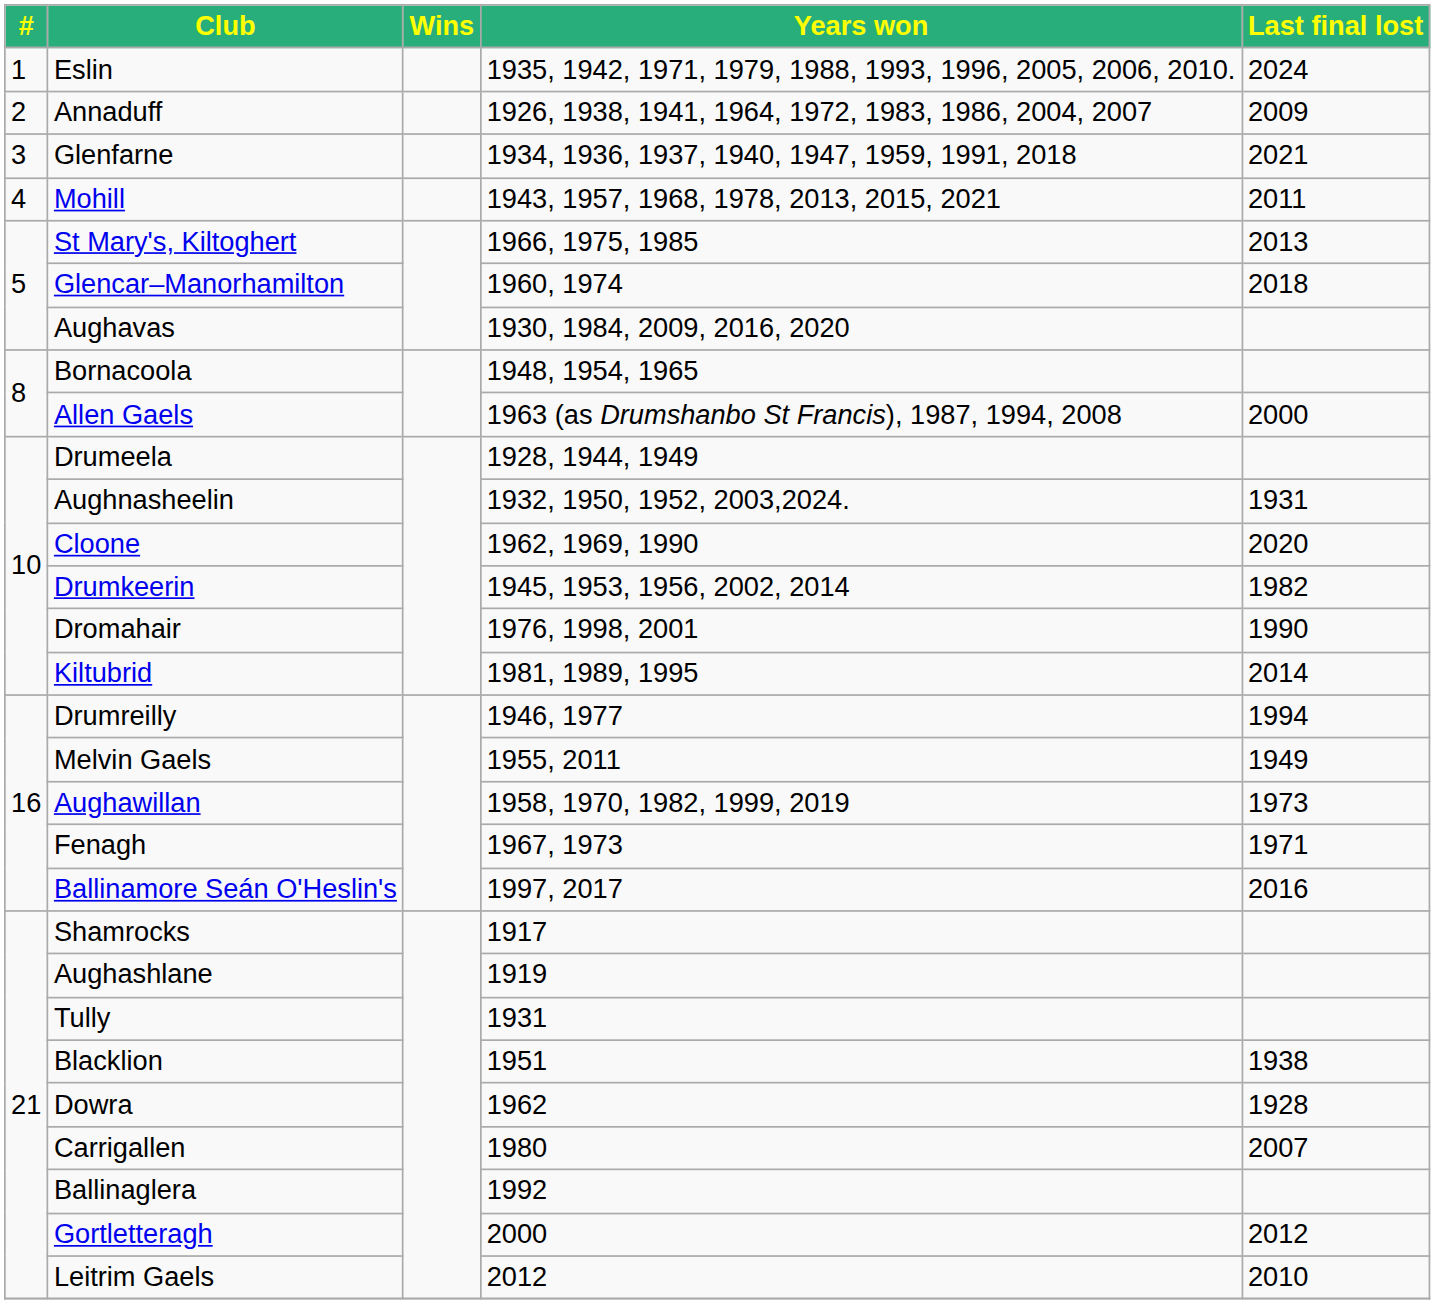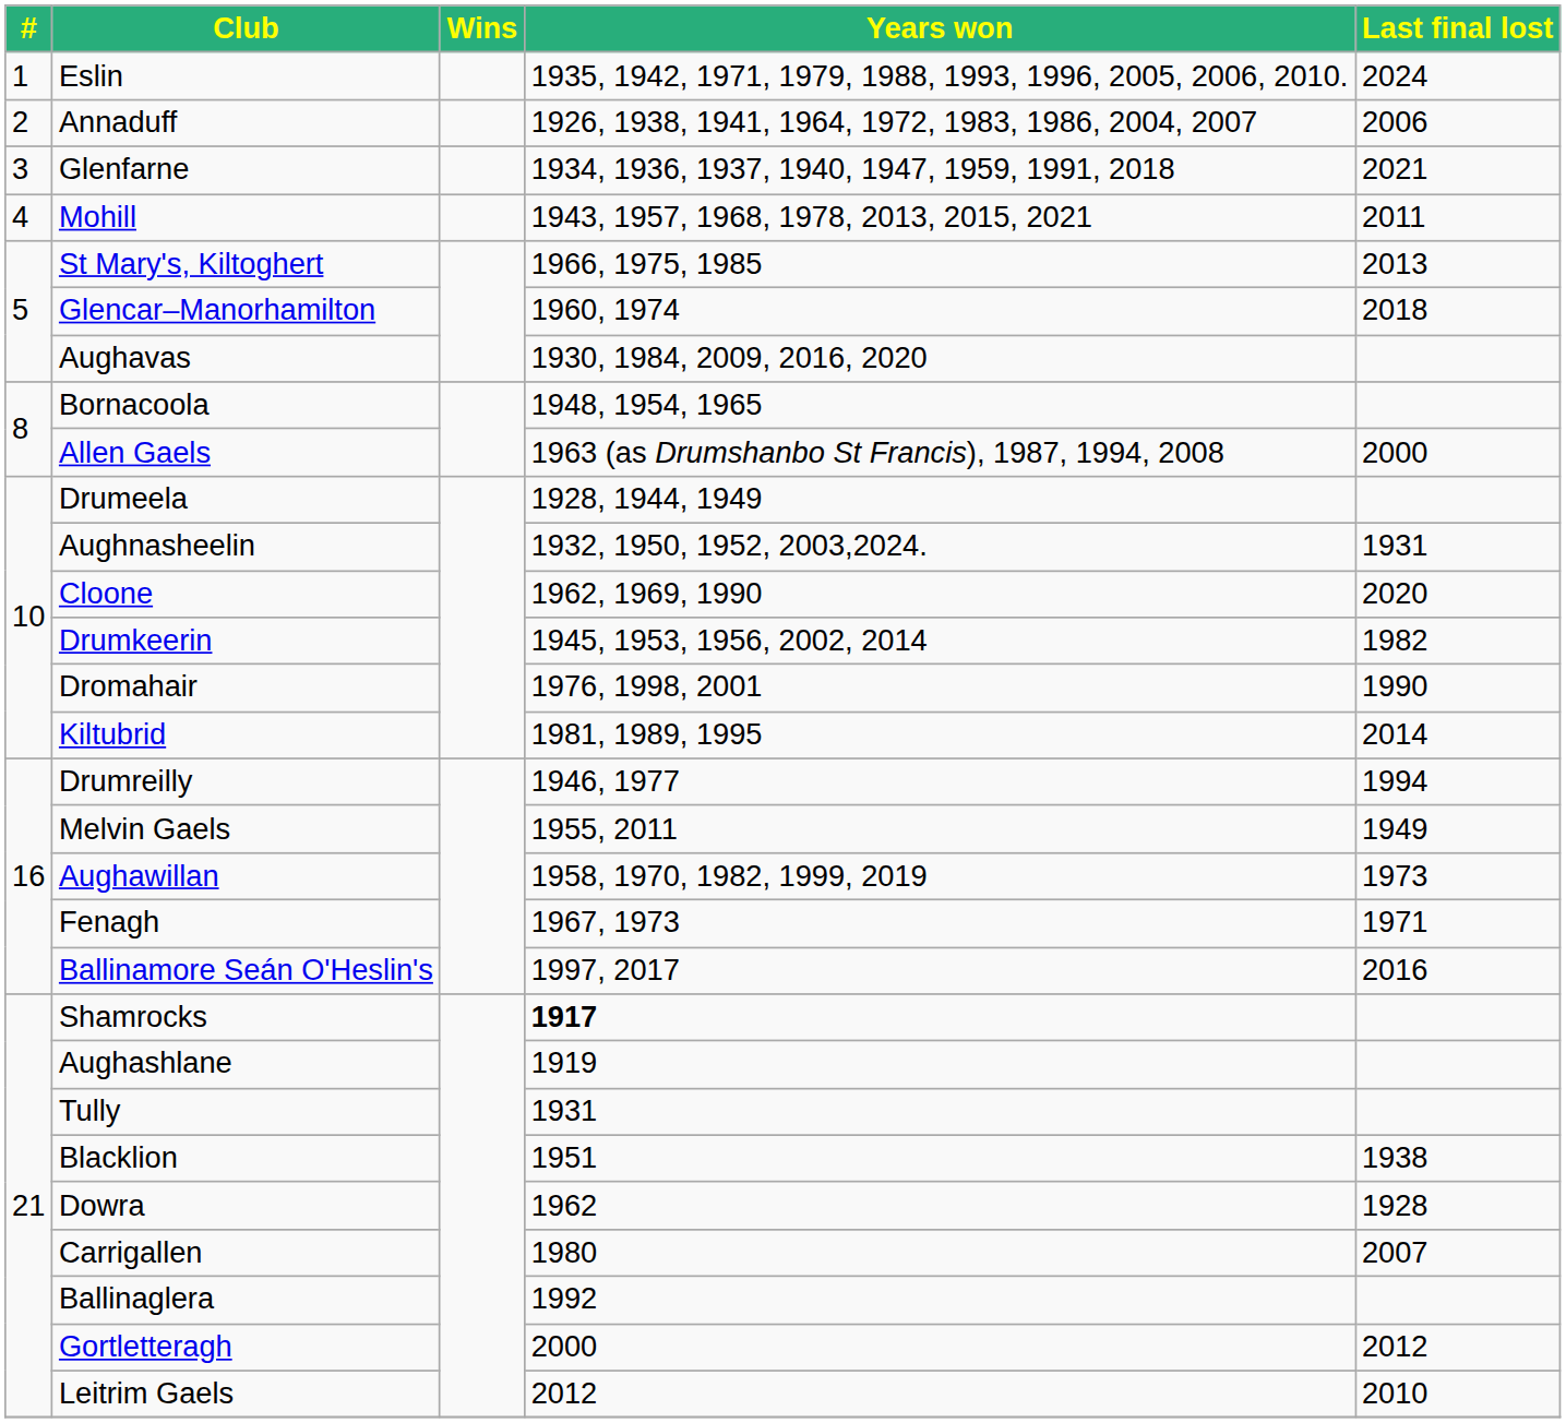Annaduff | Last final lost: 2009 -> 2006
Shamrocks | Years won: normal -> bold
